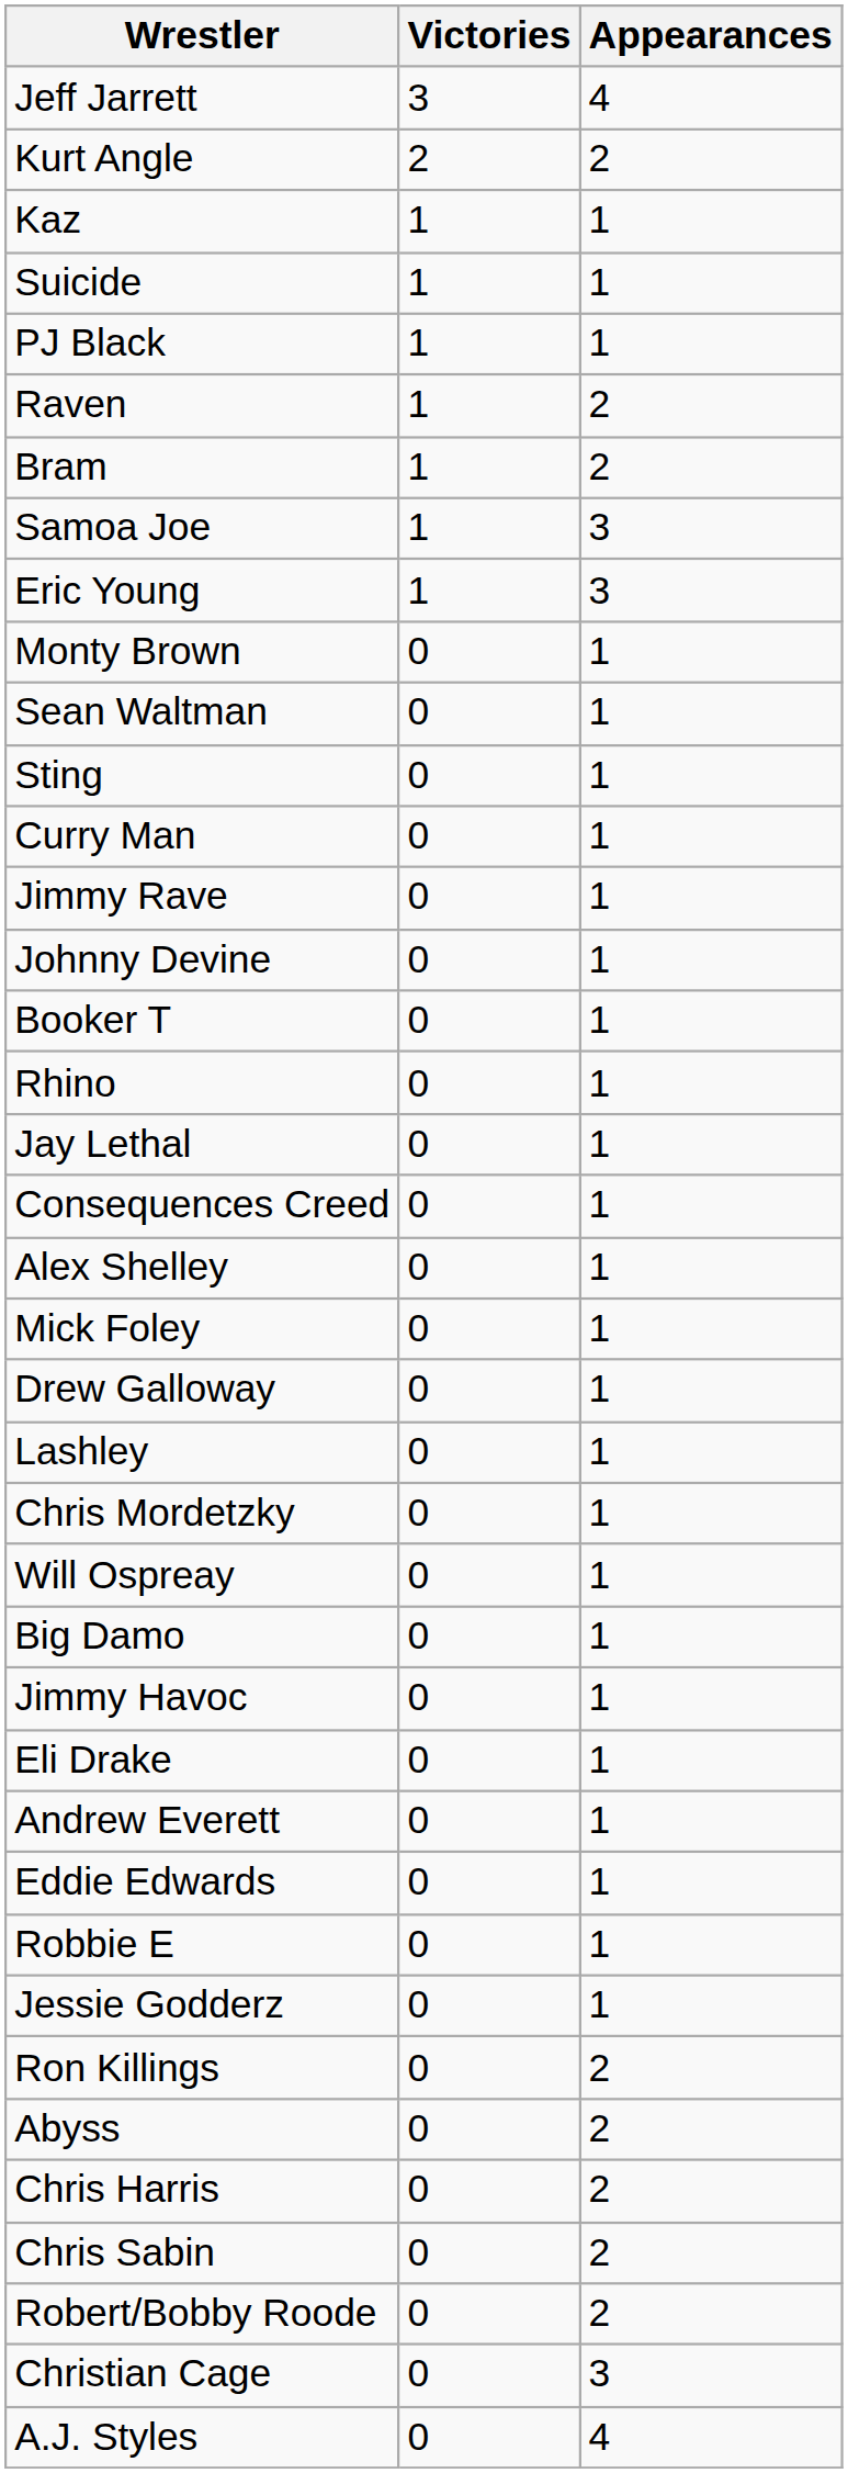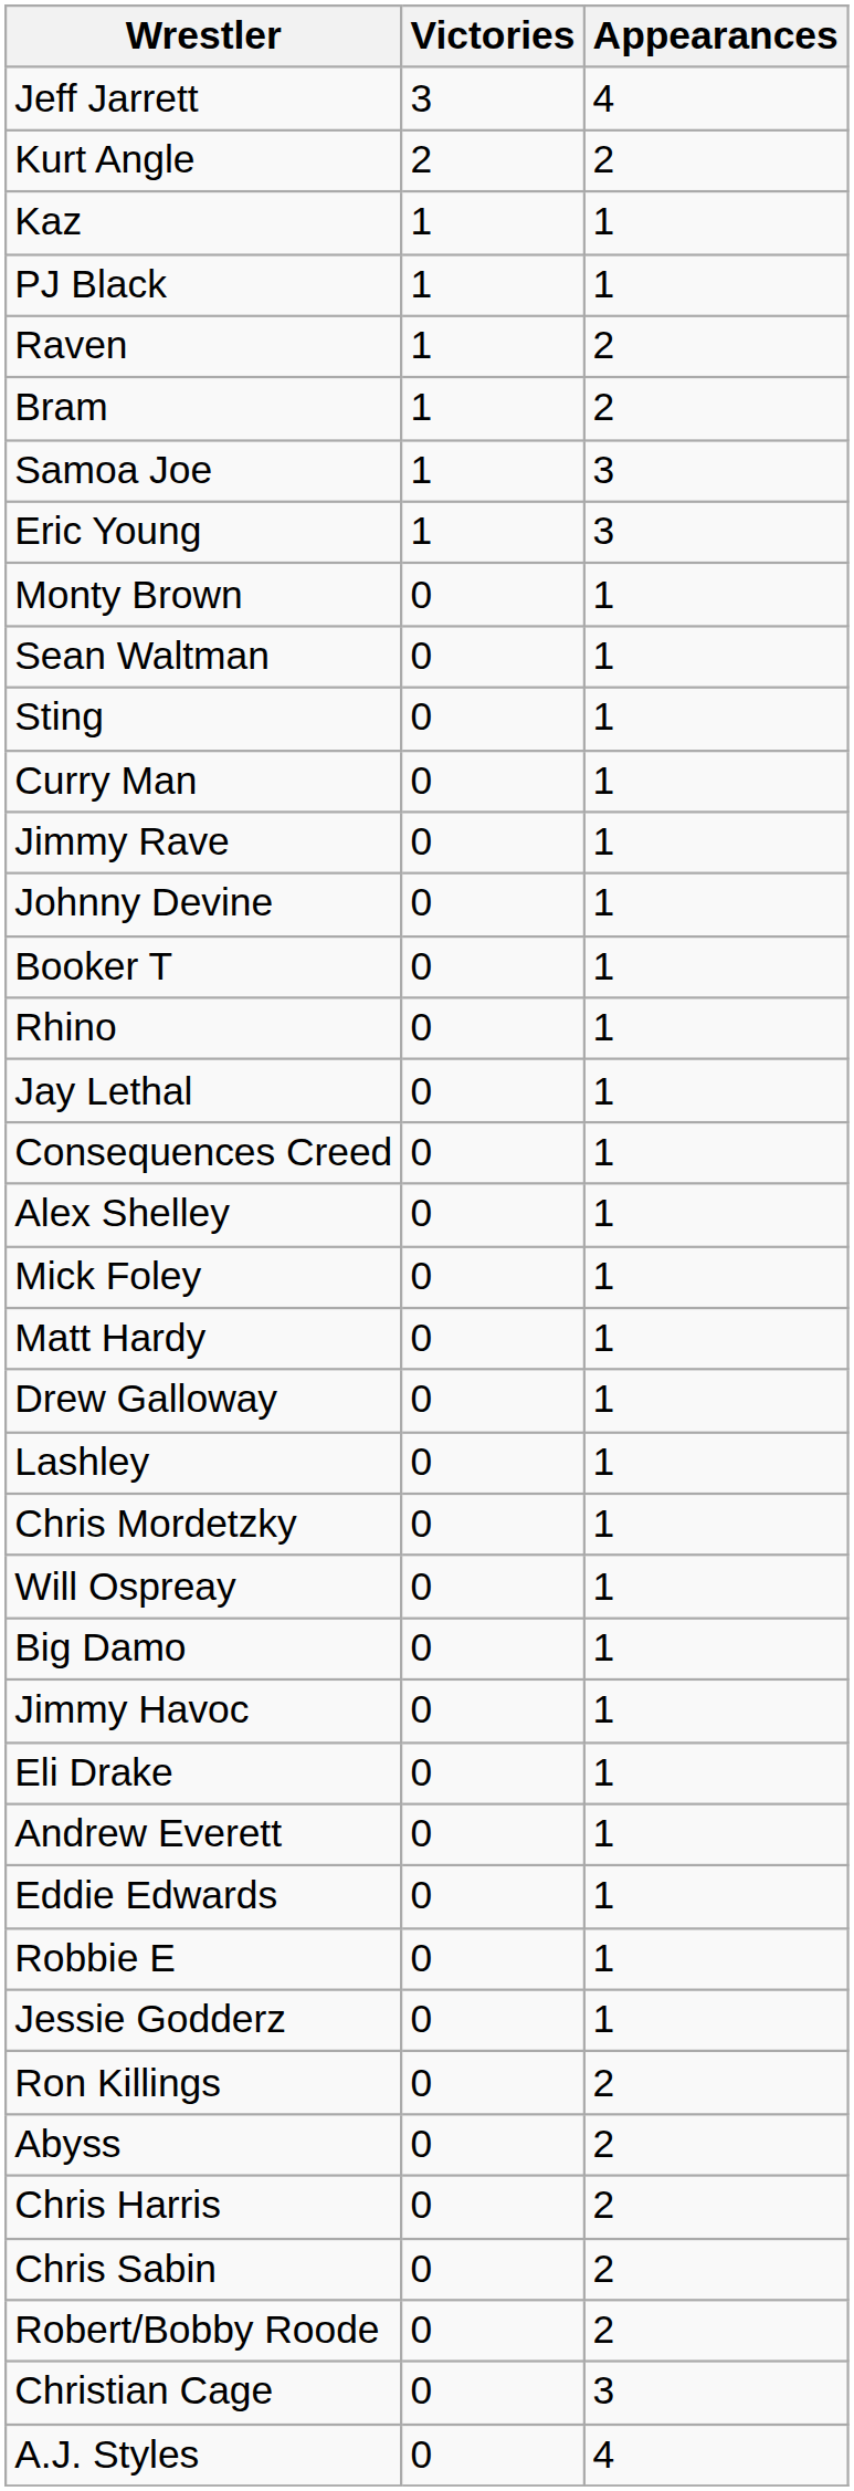- row: Suicide | 1 | 1
+ row: Matt Hardy | 0 | 1
